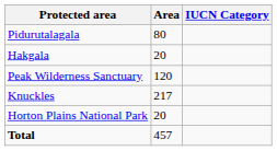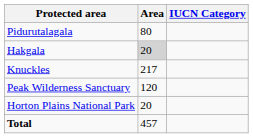Hakgala | Area: no background -> lightgrey background
rows swapped: Knuckles <-> Peak Wilderness Sanctuary
